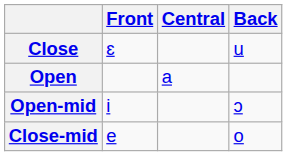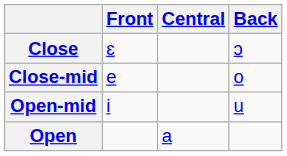Close | Back: u -> ɔ
rows swapped: Close-mid <-> Open
Open-mid | Back: ɔ -> u
